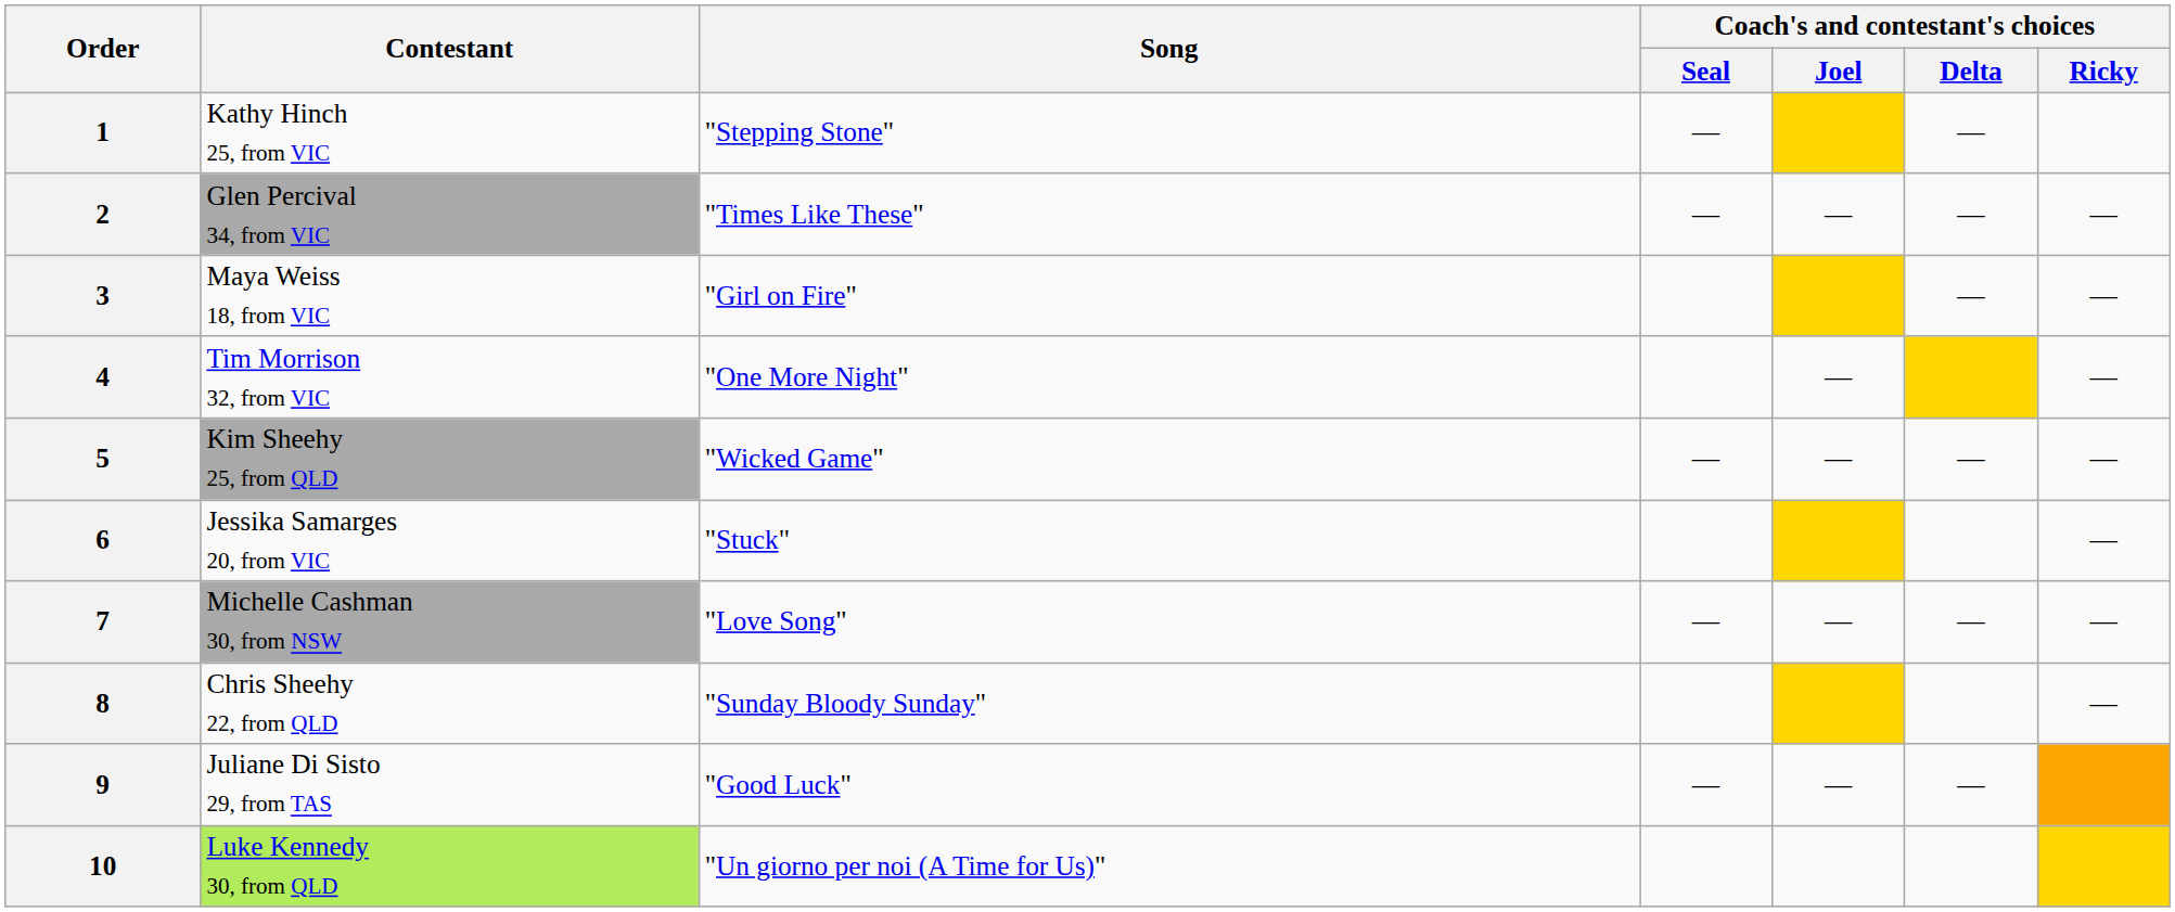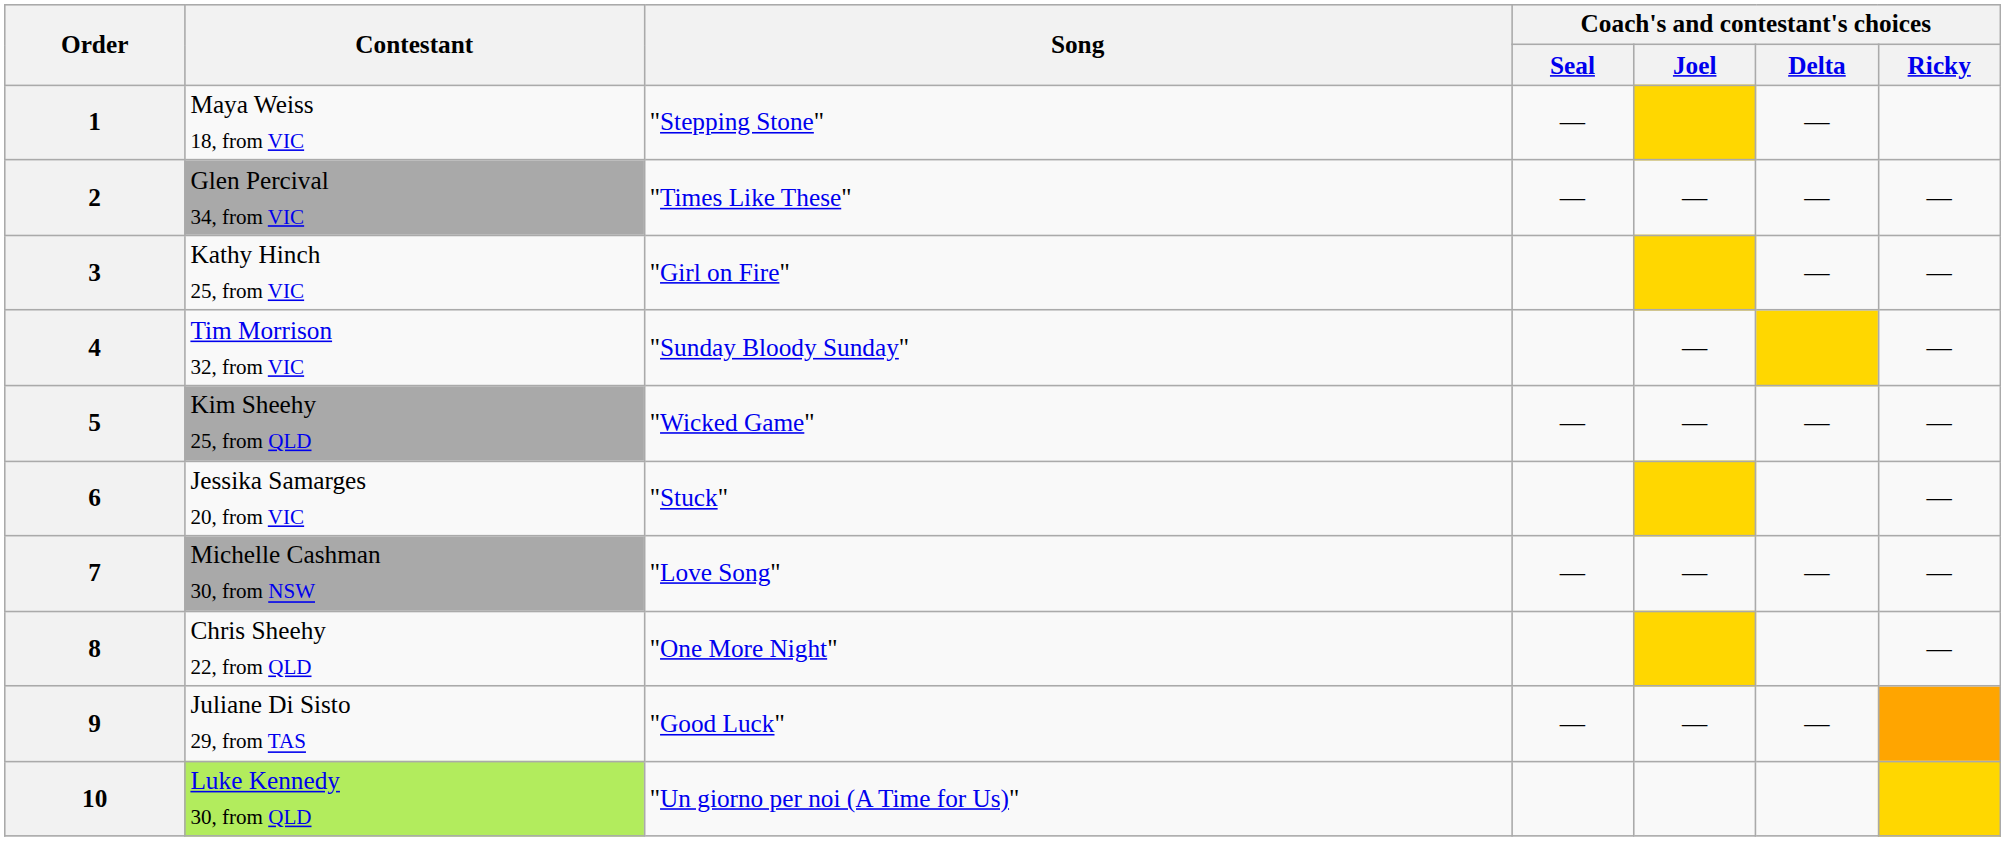1 | Contestant: Kathy Hinch 25, from VIC -> Maya Weiss 18, from VIC
3 | Contestant: Maya Weiss 18, from VIC -> Kathy Hinch 25, from VIC
4 | Song: "One More Night" -> "Sunday Bloody Sunday"
8 | Song: "Sunday Bloody Sunday" -> "One More Night"
